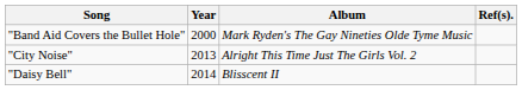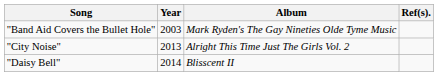"Band Aid Covers the Bullet Hole" | Year: 2000 -> 2003
